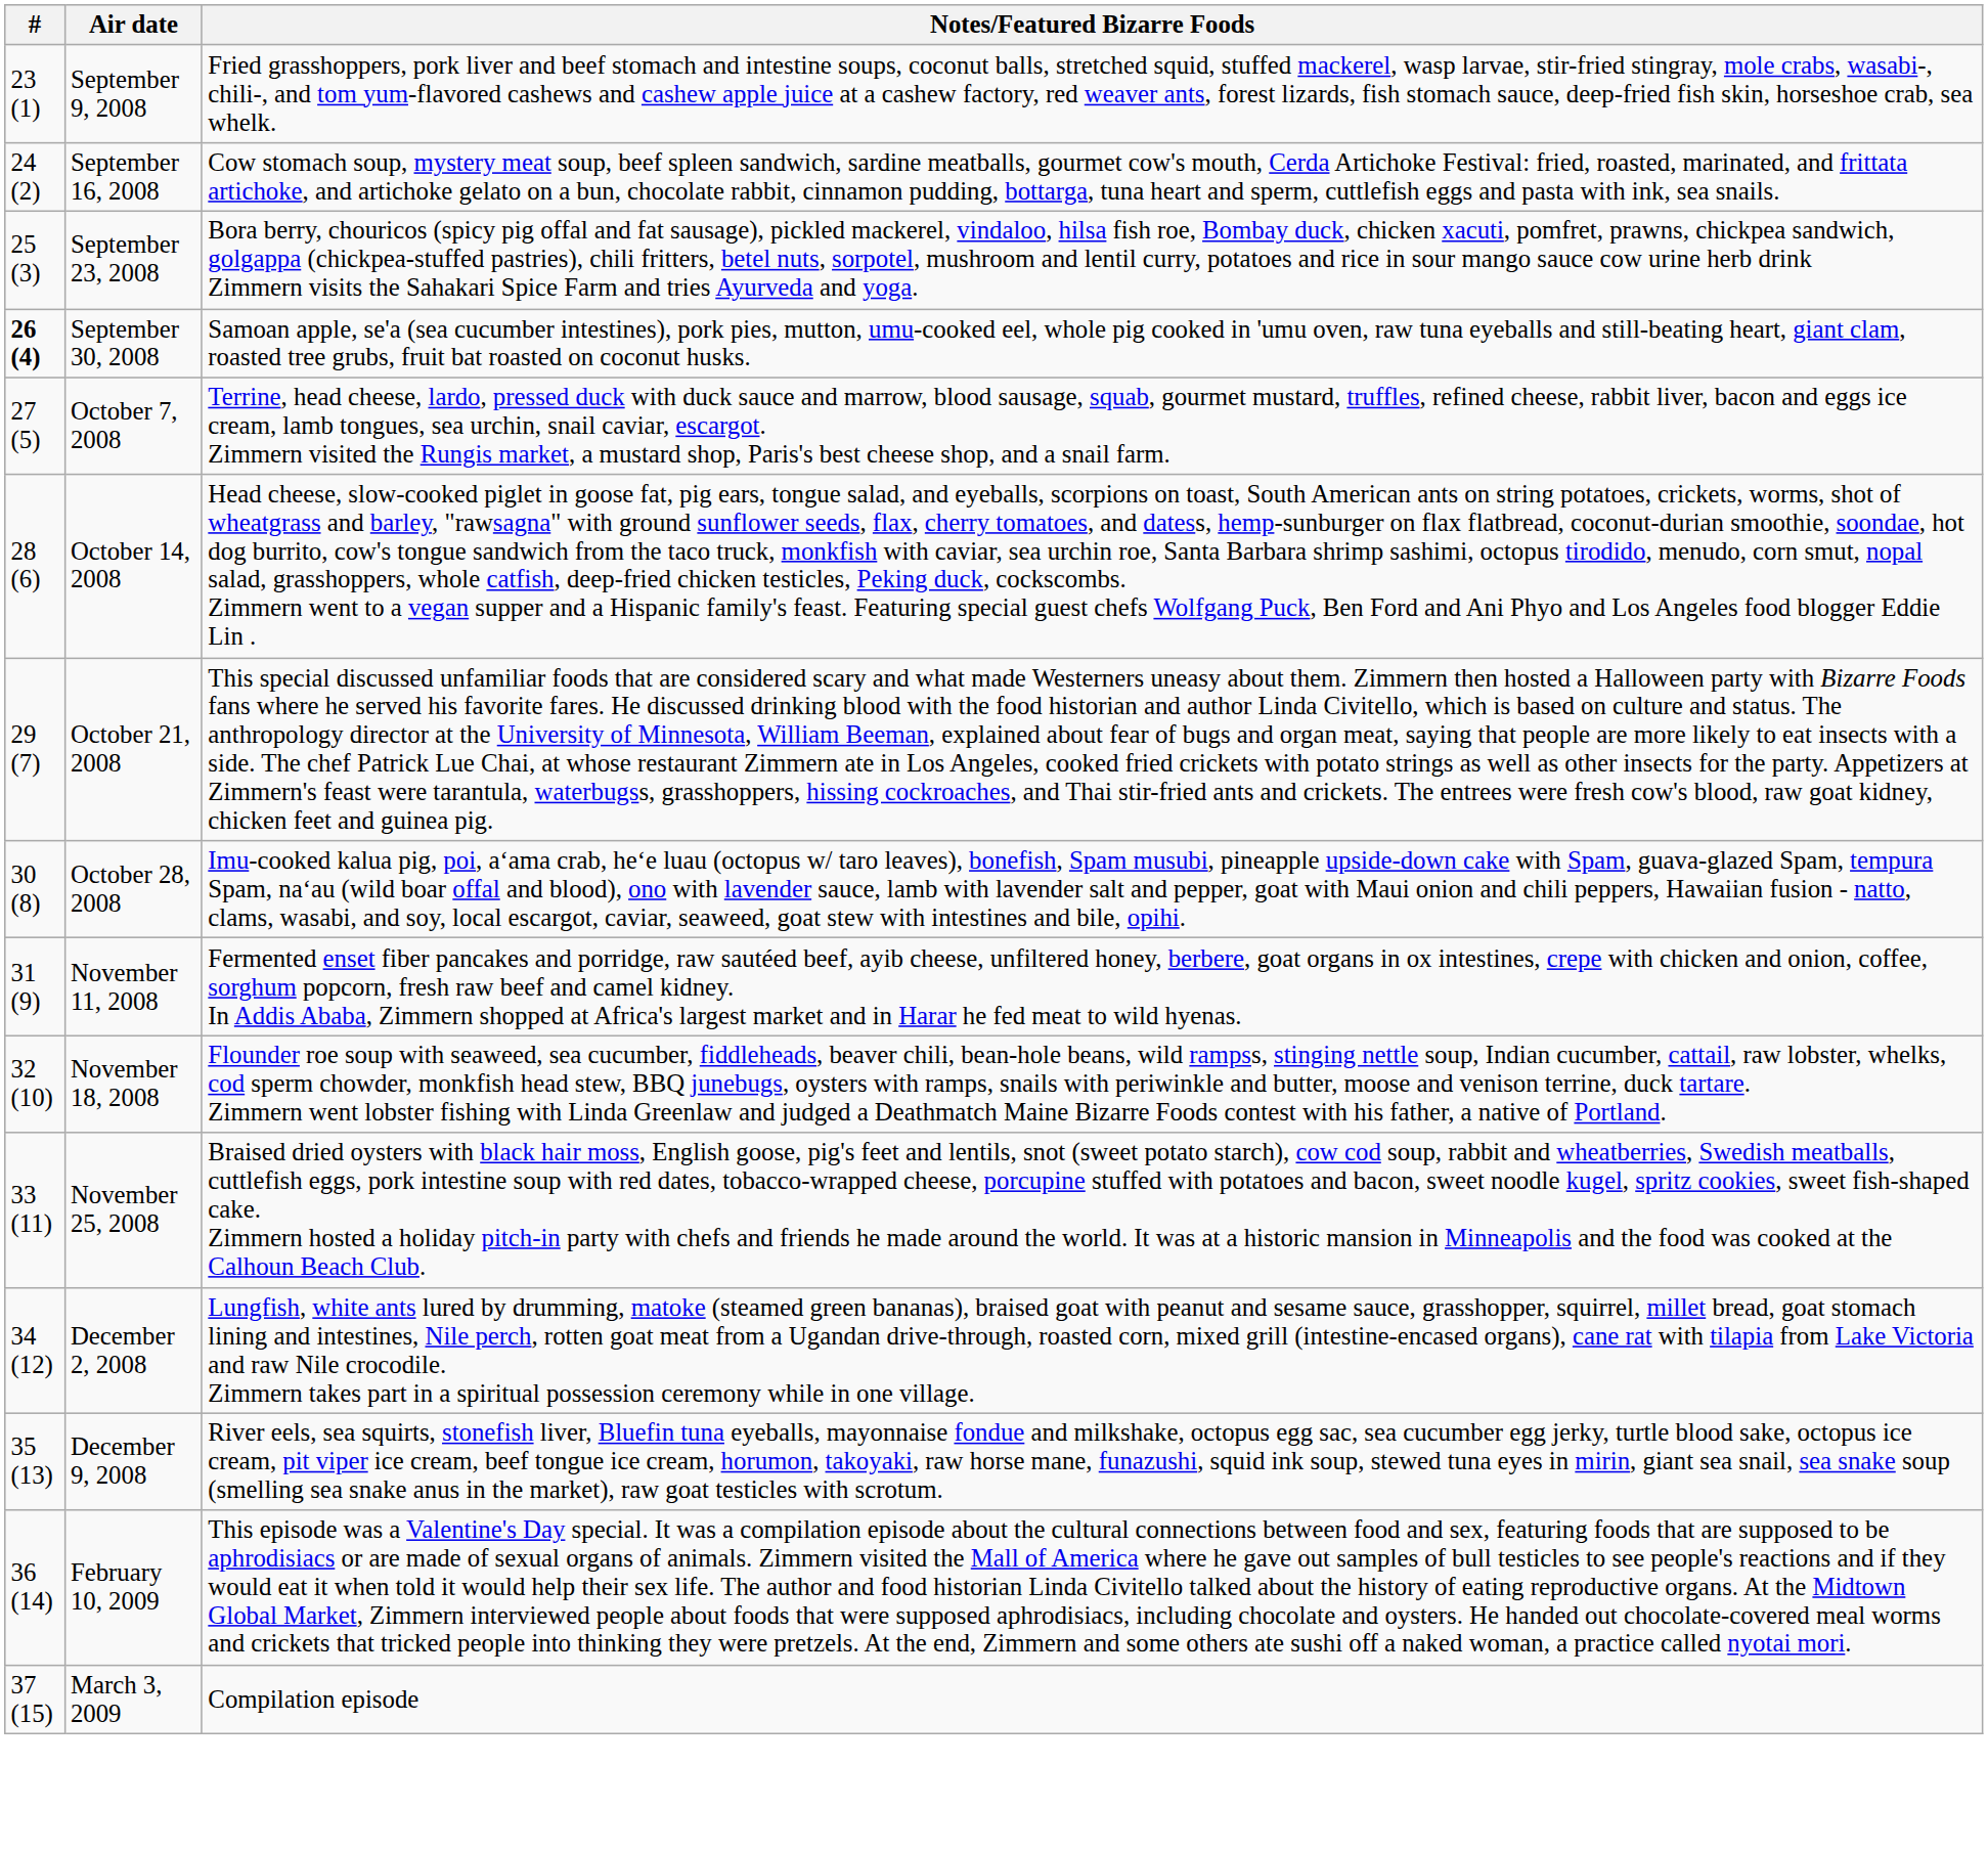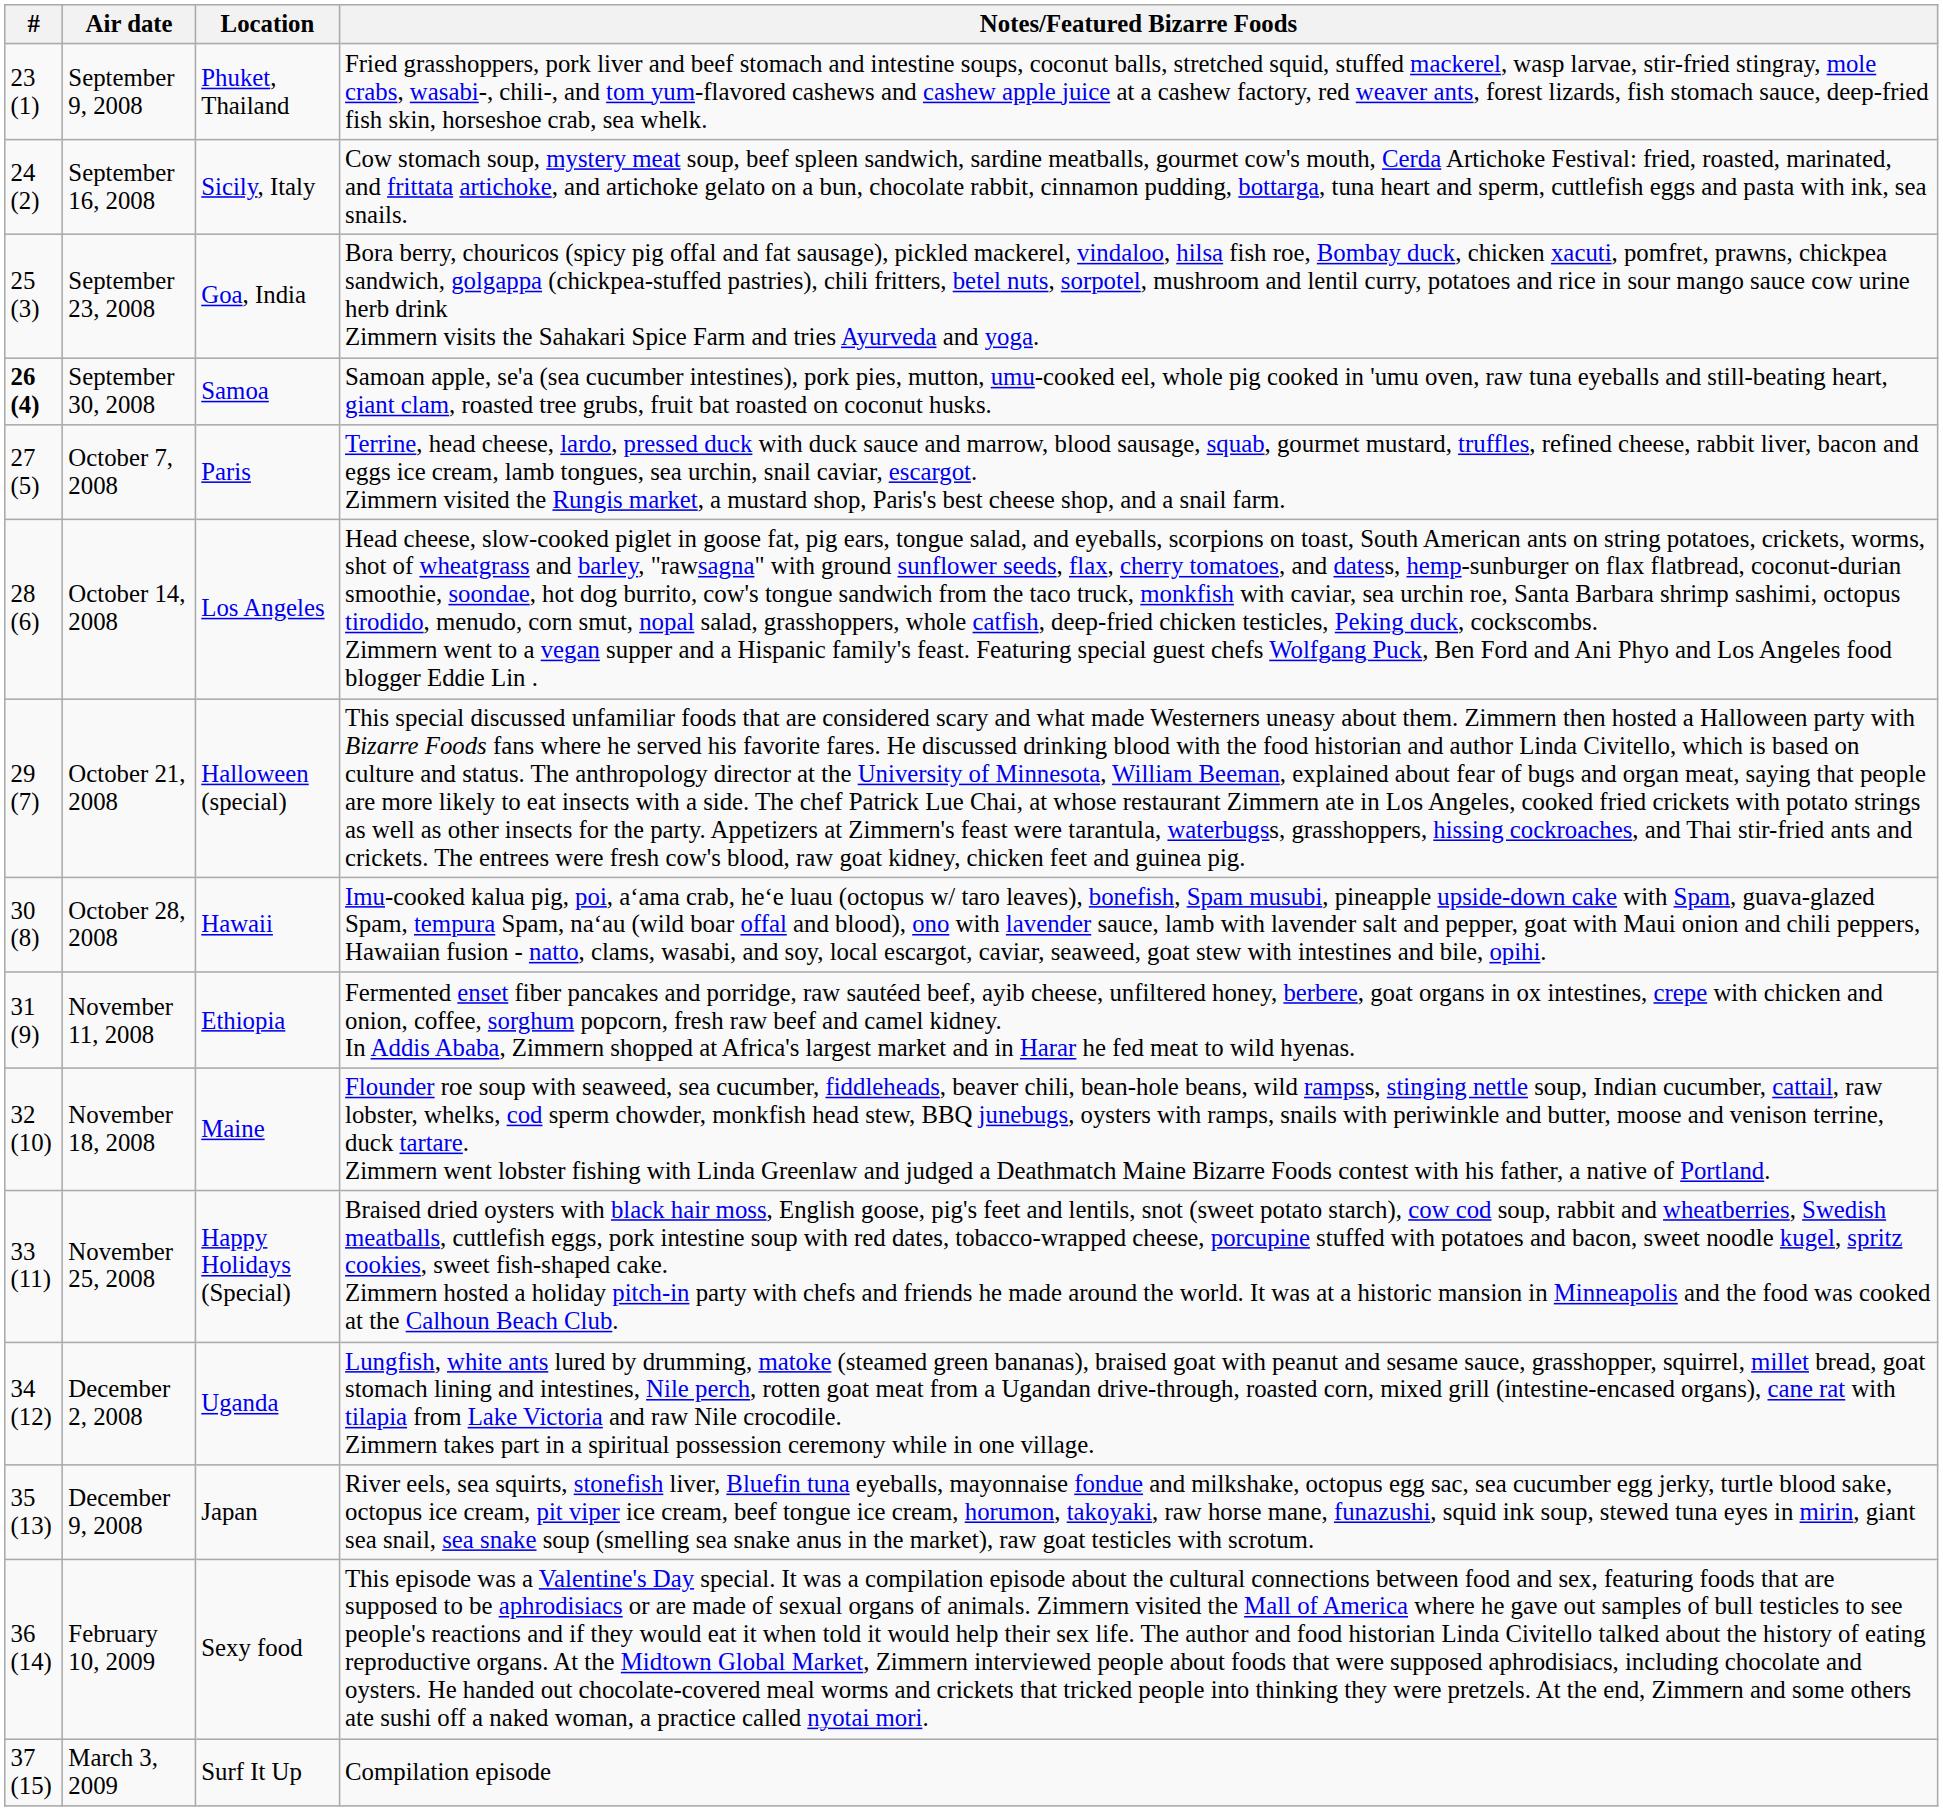+ column: Location | Phuket, Thailand | Sicily, Italy | Goa, India | Samoa | Paris | Los Angeles | Halloween (special) | Hawaii | Ethiopia | Maine | Happy Holidays (Special) | Uganda | Japan | Sexy food | Surf It Up
